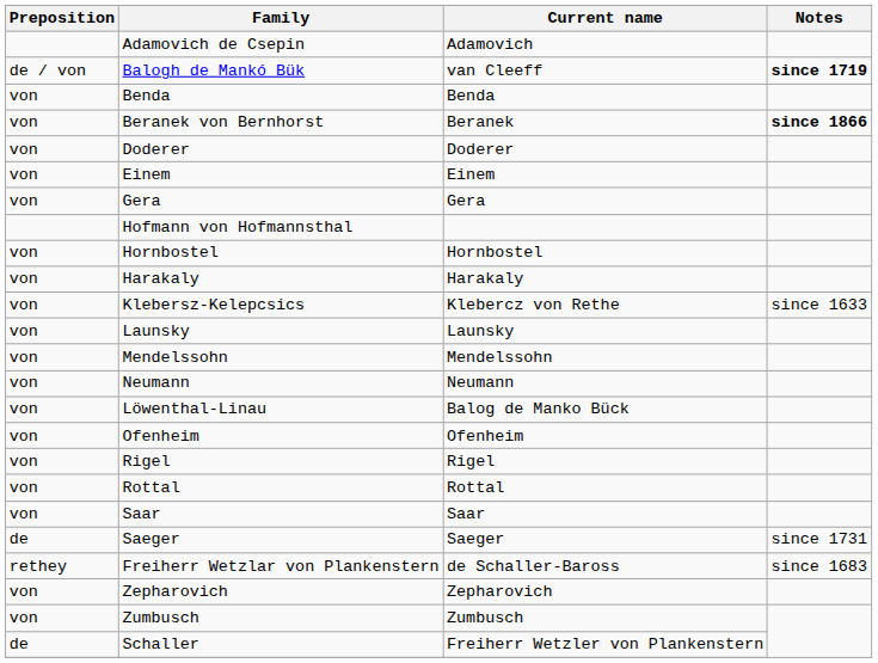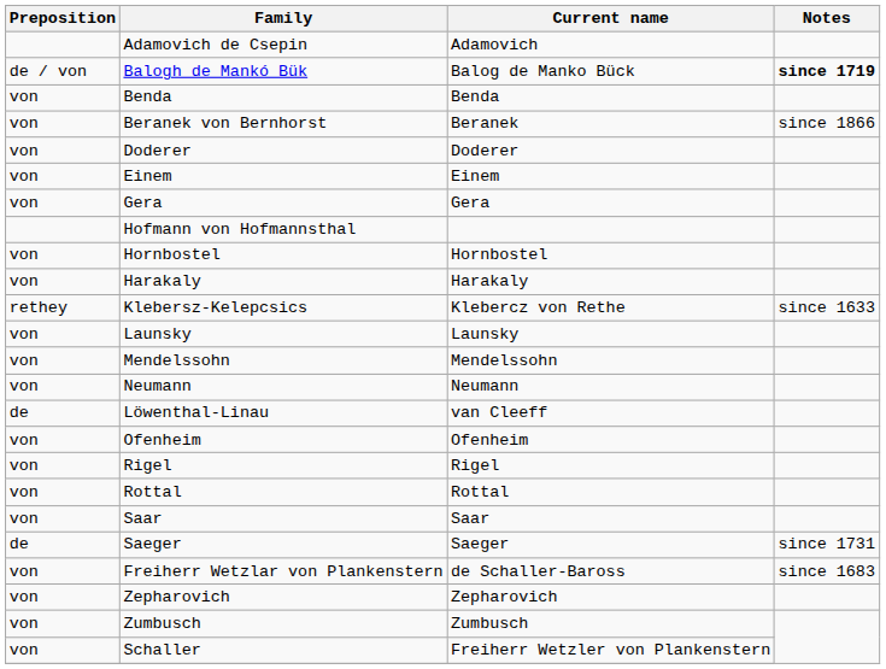Balogh de Mankó Bük | Current name: van Cleeff -> Balog de Manko Bück
Beranek von Bernhorst | Notes: bold -> normal
Klebersz-Kelepcsics | Preposition: von -> rethey
Löwenthal-Linau | Preposition: von -> de
Löwenthal-Linau | Current name: Balog de Manko Bück -> van Cleeff
Freiherr Wetzlar von Plankenstern | Preposition: rethey -> von
Schaller | Preposition: de -> von
